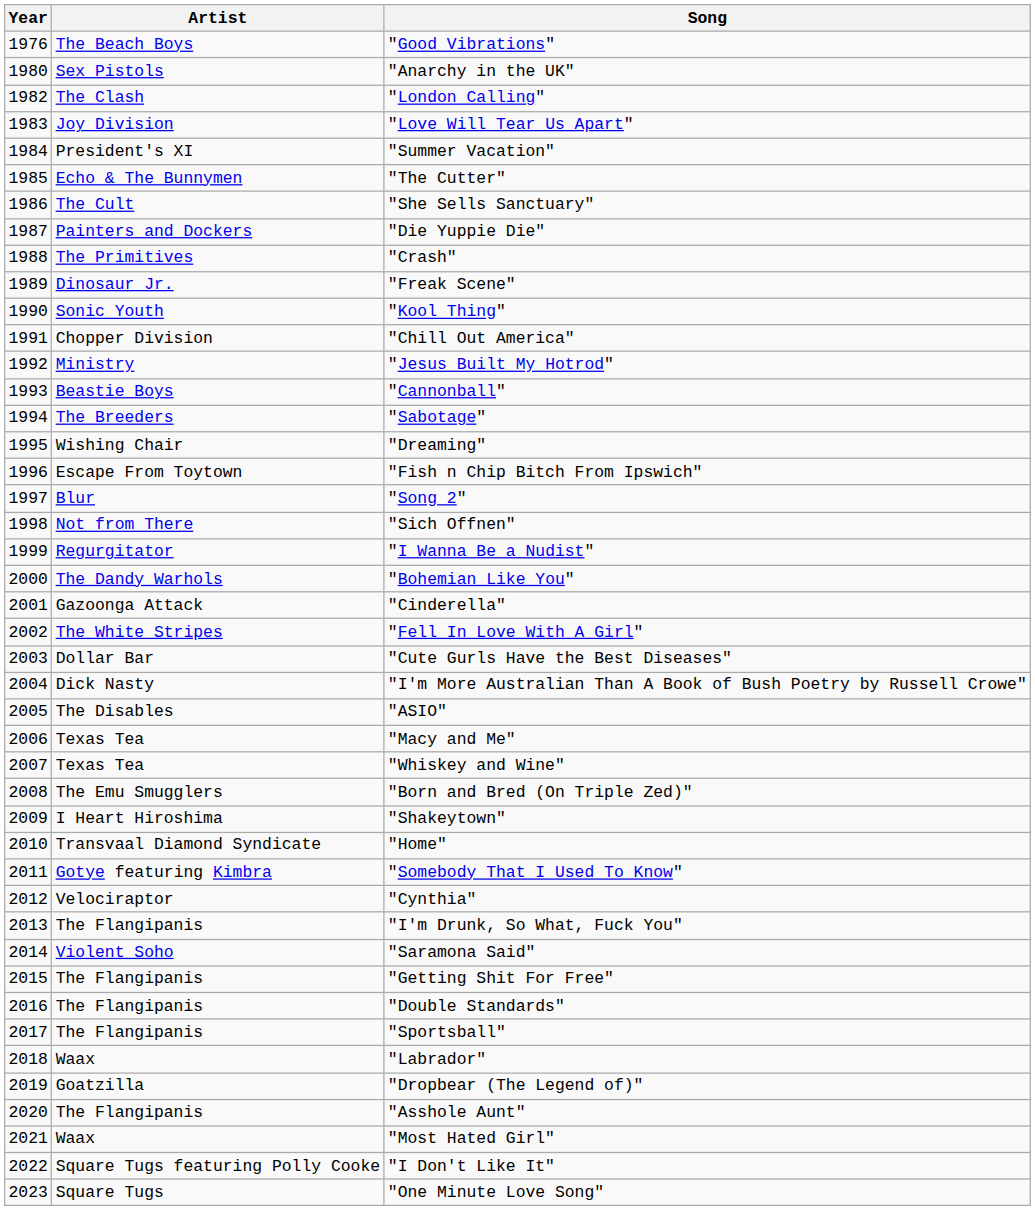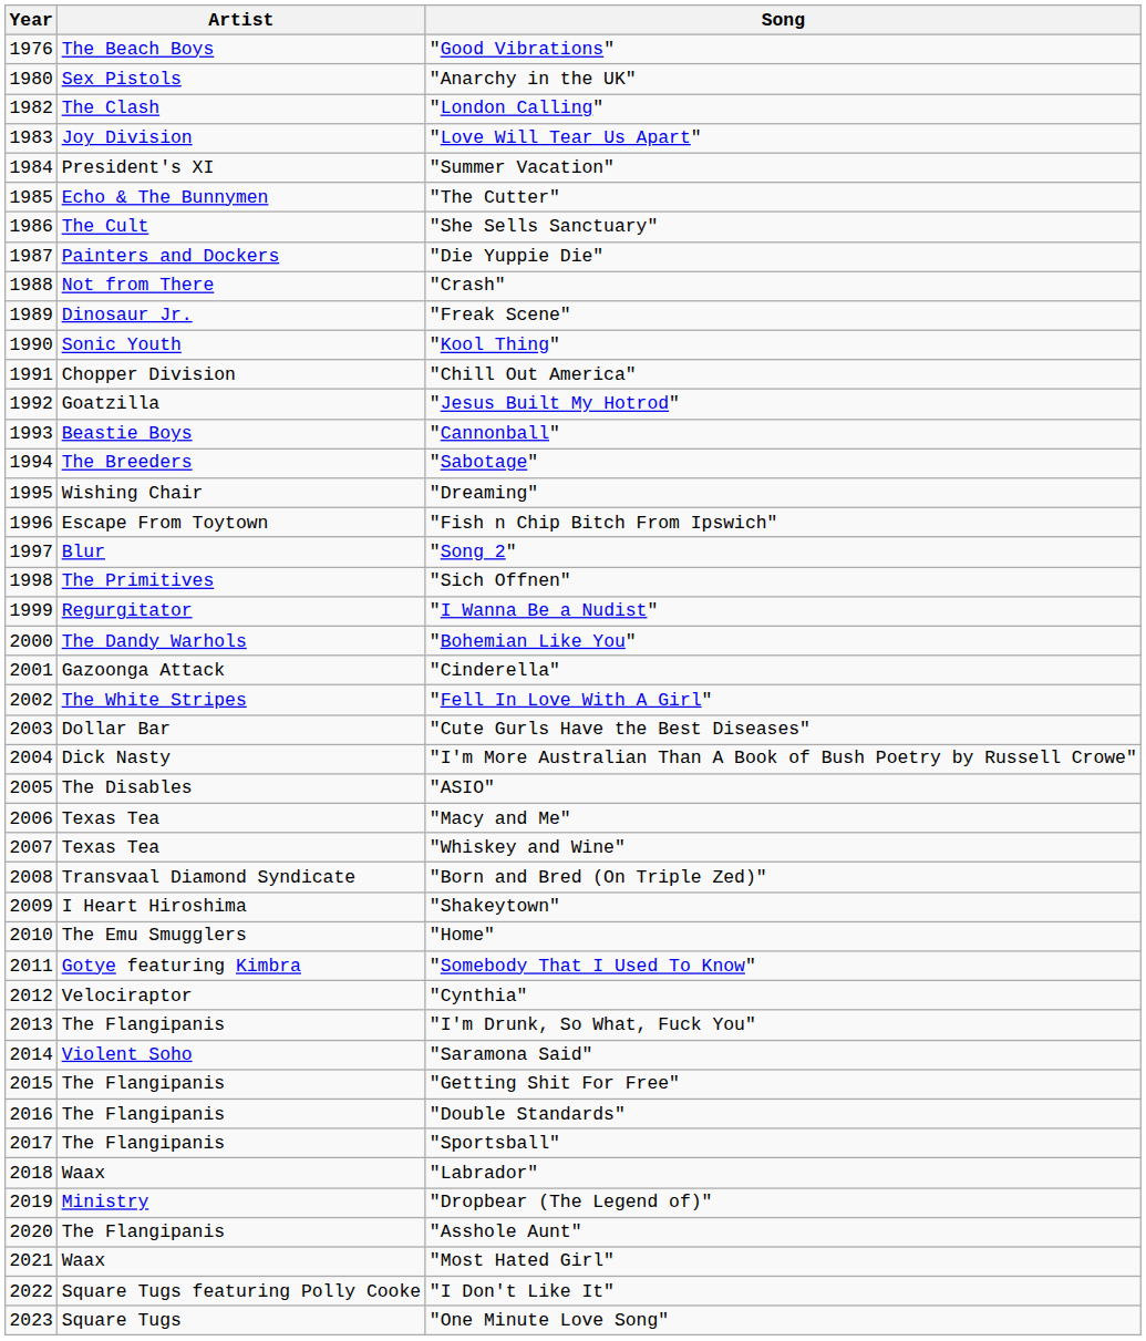"Crash" | Artist: The Primitives -> Not from There
"Jesus Built My Hotrod" | Artist: Ministry -> Goatzilla
"Sich Offnen" | Artist: Not from There -> The Primitives
"Born and Bred (On Triple Zed)" | Artist: The Emu Smugglers -> Transvaal Diamond Syndicate
"Home" | Artist: Transvaal Diamond Syndicate -> The Emu Smugglers
"Dropbear (The Legend of)" | Artist: Goatzilla -> Ministry
